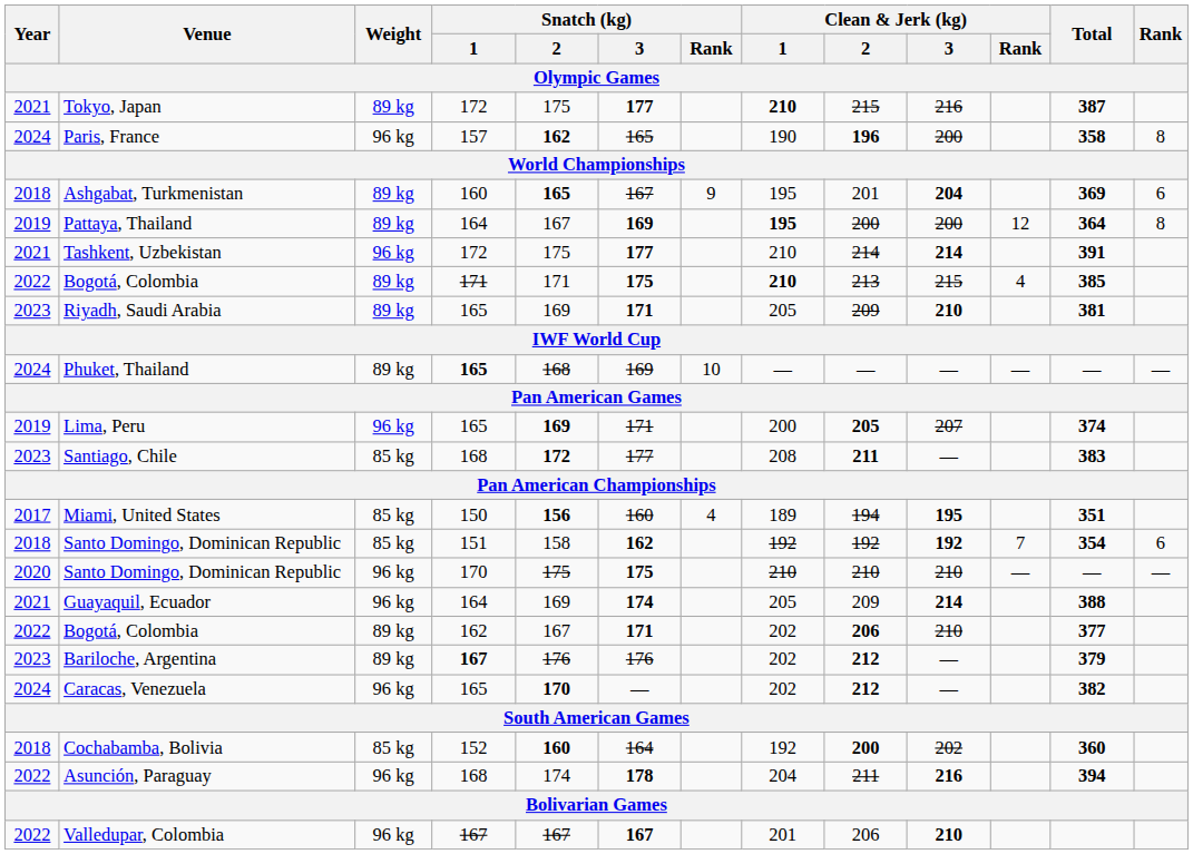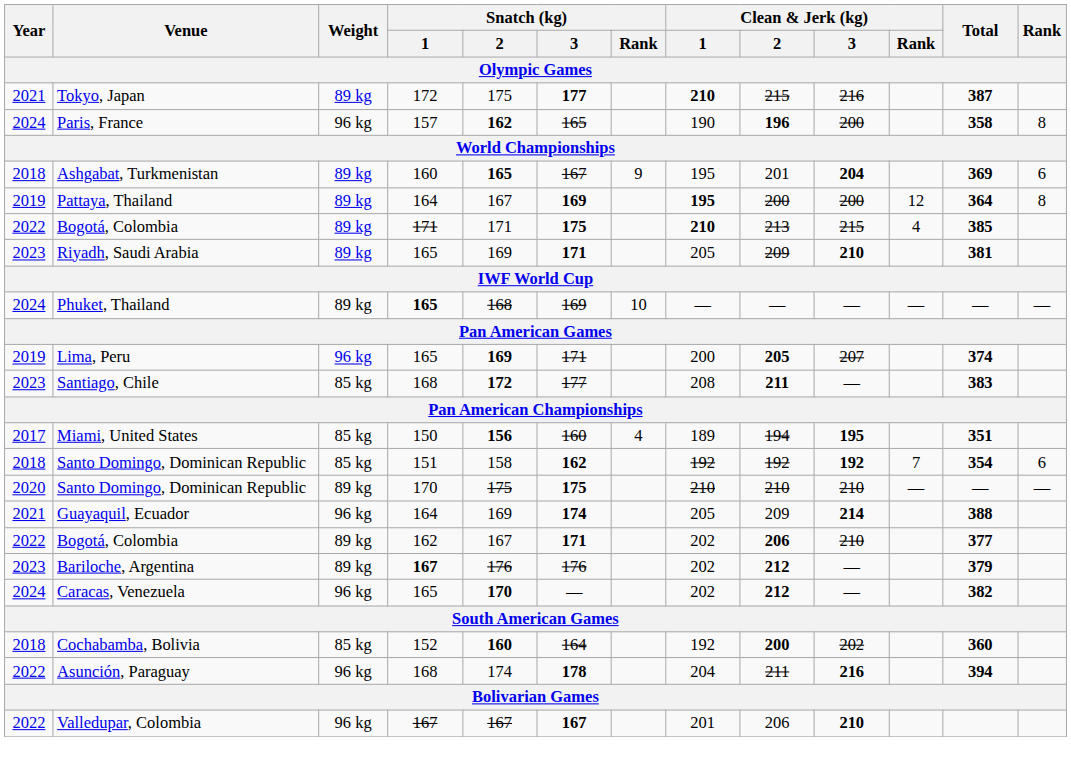- row: 2021 | Tashkent, Uzbekistan | 96 kg | 172 | 175 | 177 | 210 | 214 | 214 | 391
Santo Domingo, Dominican Republic / 170 | Weight: 96 kg -> 89 kg
